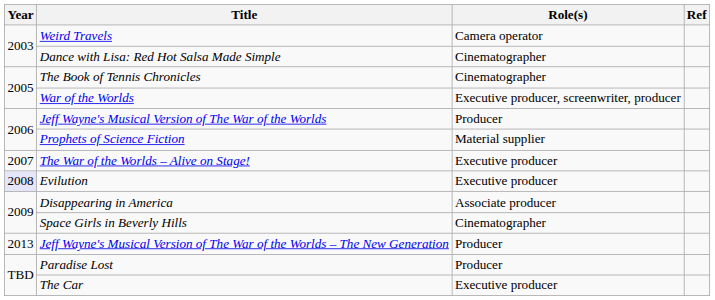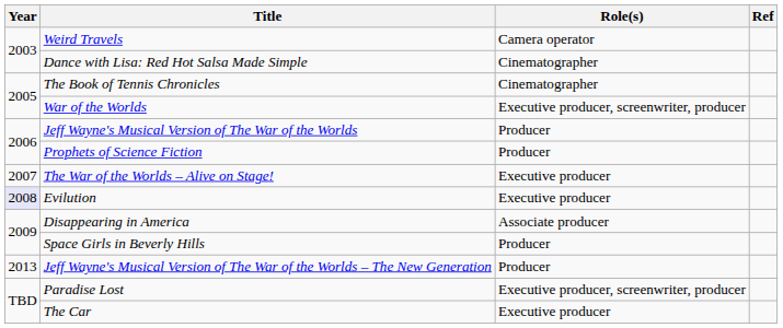Prophets of Science Fiction | Role(s): Material supplier -> Producer
Space Girls in Beverly Hills | Role(s): Cinematographer -> Producer
Paradise Lost | Role(s): Producer -> Executive producer, screenwriter, producer
